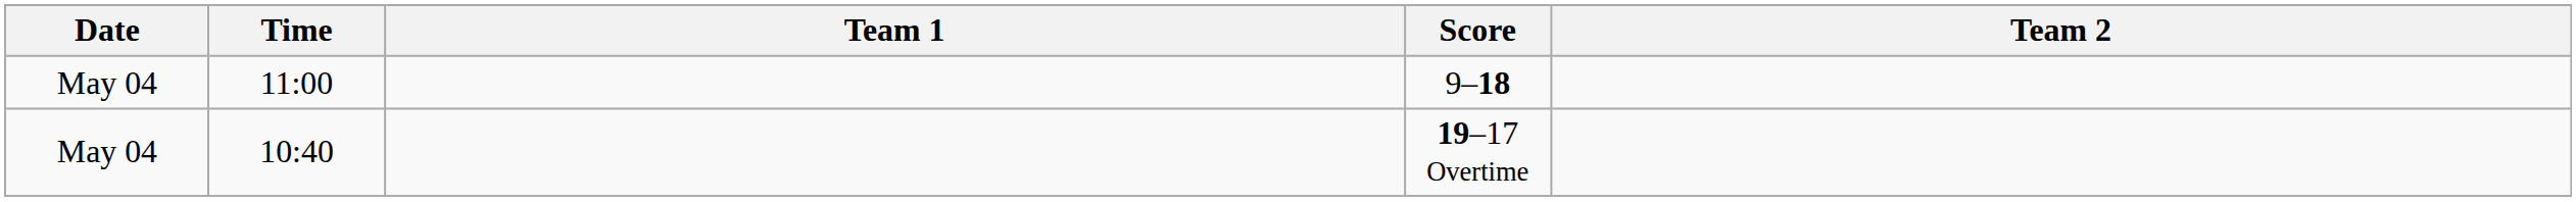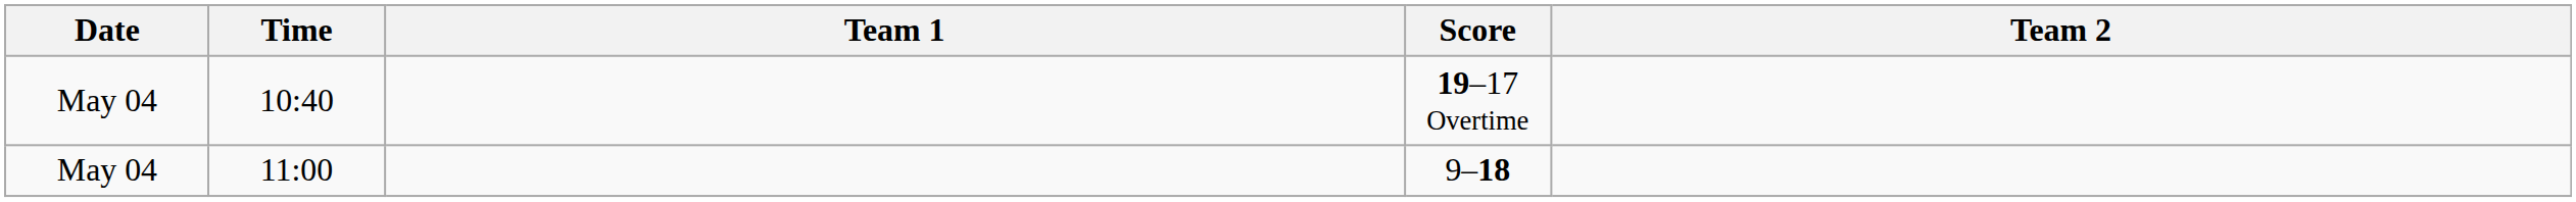rows swapped: 19–17 Overtime <-> 9–18
